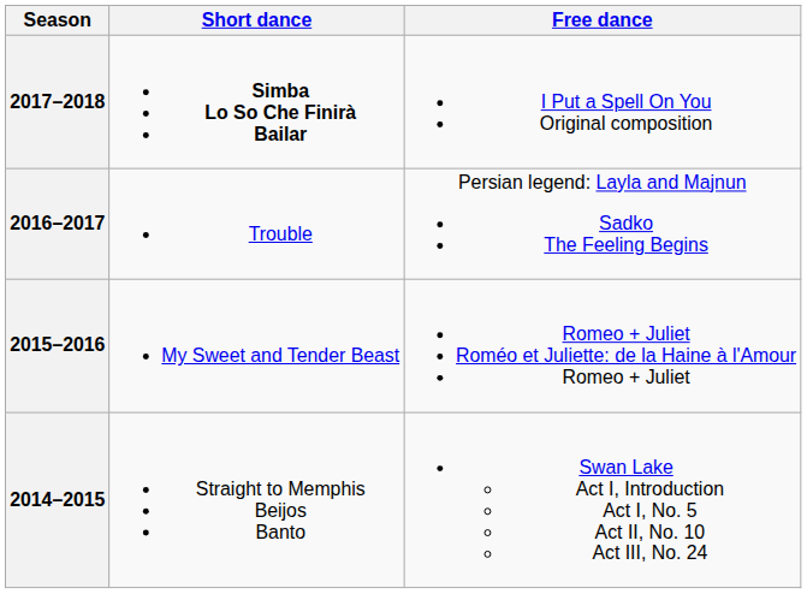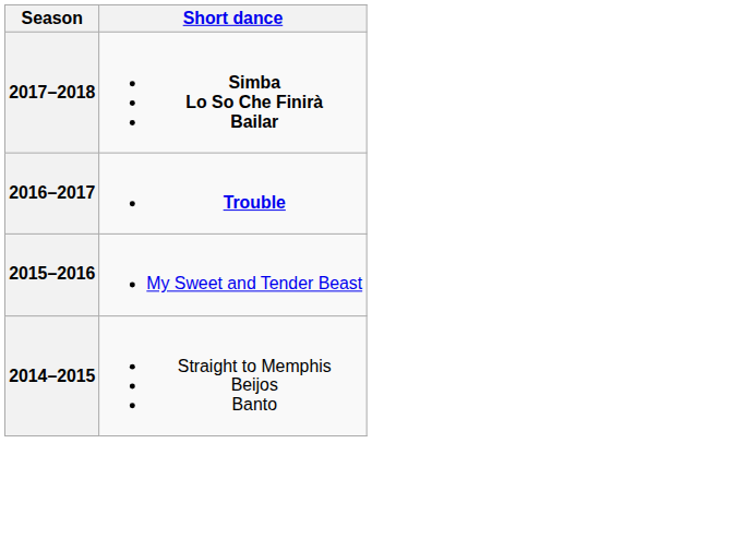- column: Free dance | I Put a Spell On You Original composition | Persian legend: Layla and Majnun Sadko The Feeling Begins | Romeo + Juliet Roméo et Juliette: de la Haine à l'Amour Romeo + Juliet | Swan Lake Act I, Introduction Act I, No. 5 Act II, No. 10 Act III, No. 24
2016–2017 | Short dance: normal -> bold
